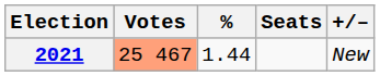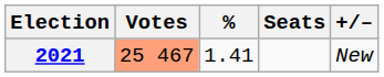2021 | %: 1.44 -> 1.41
